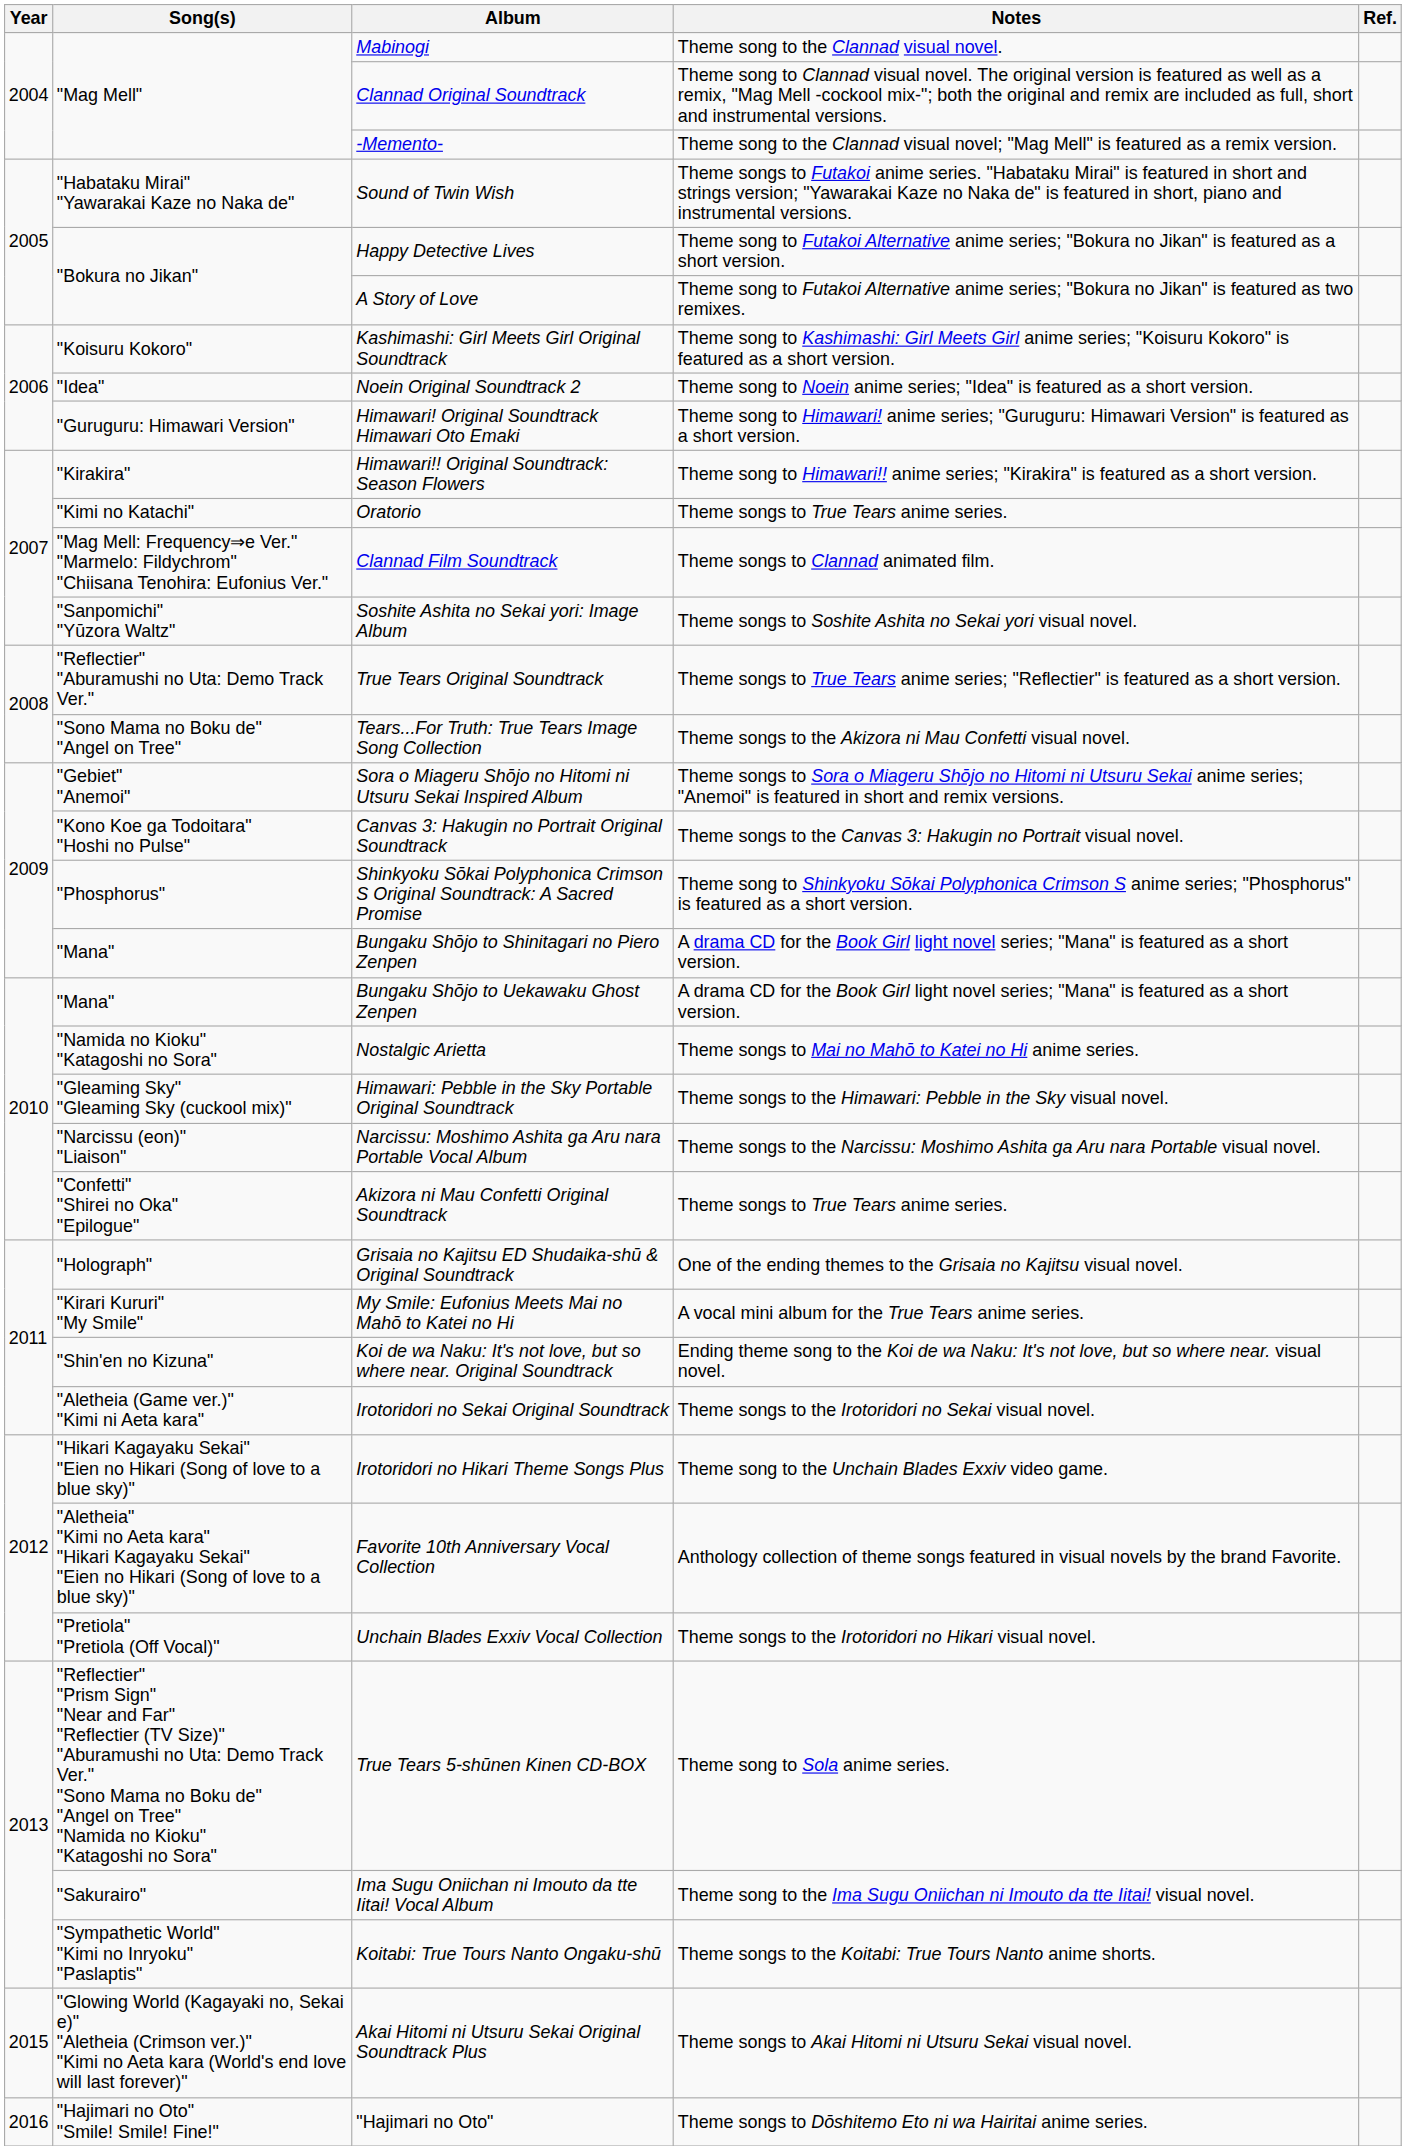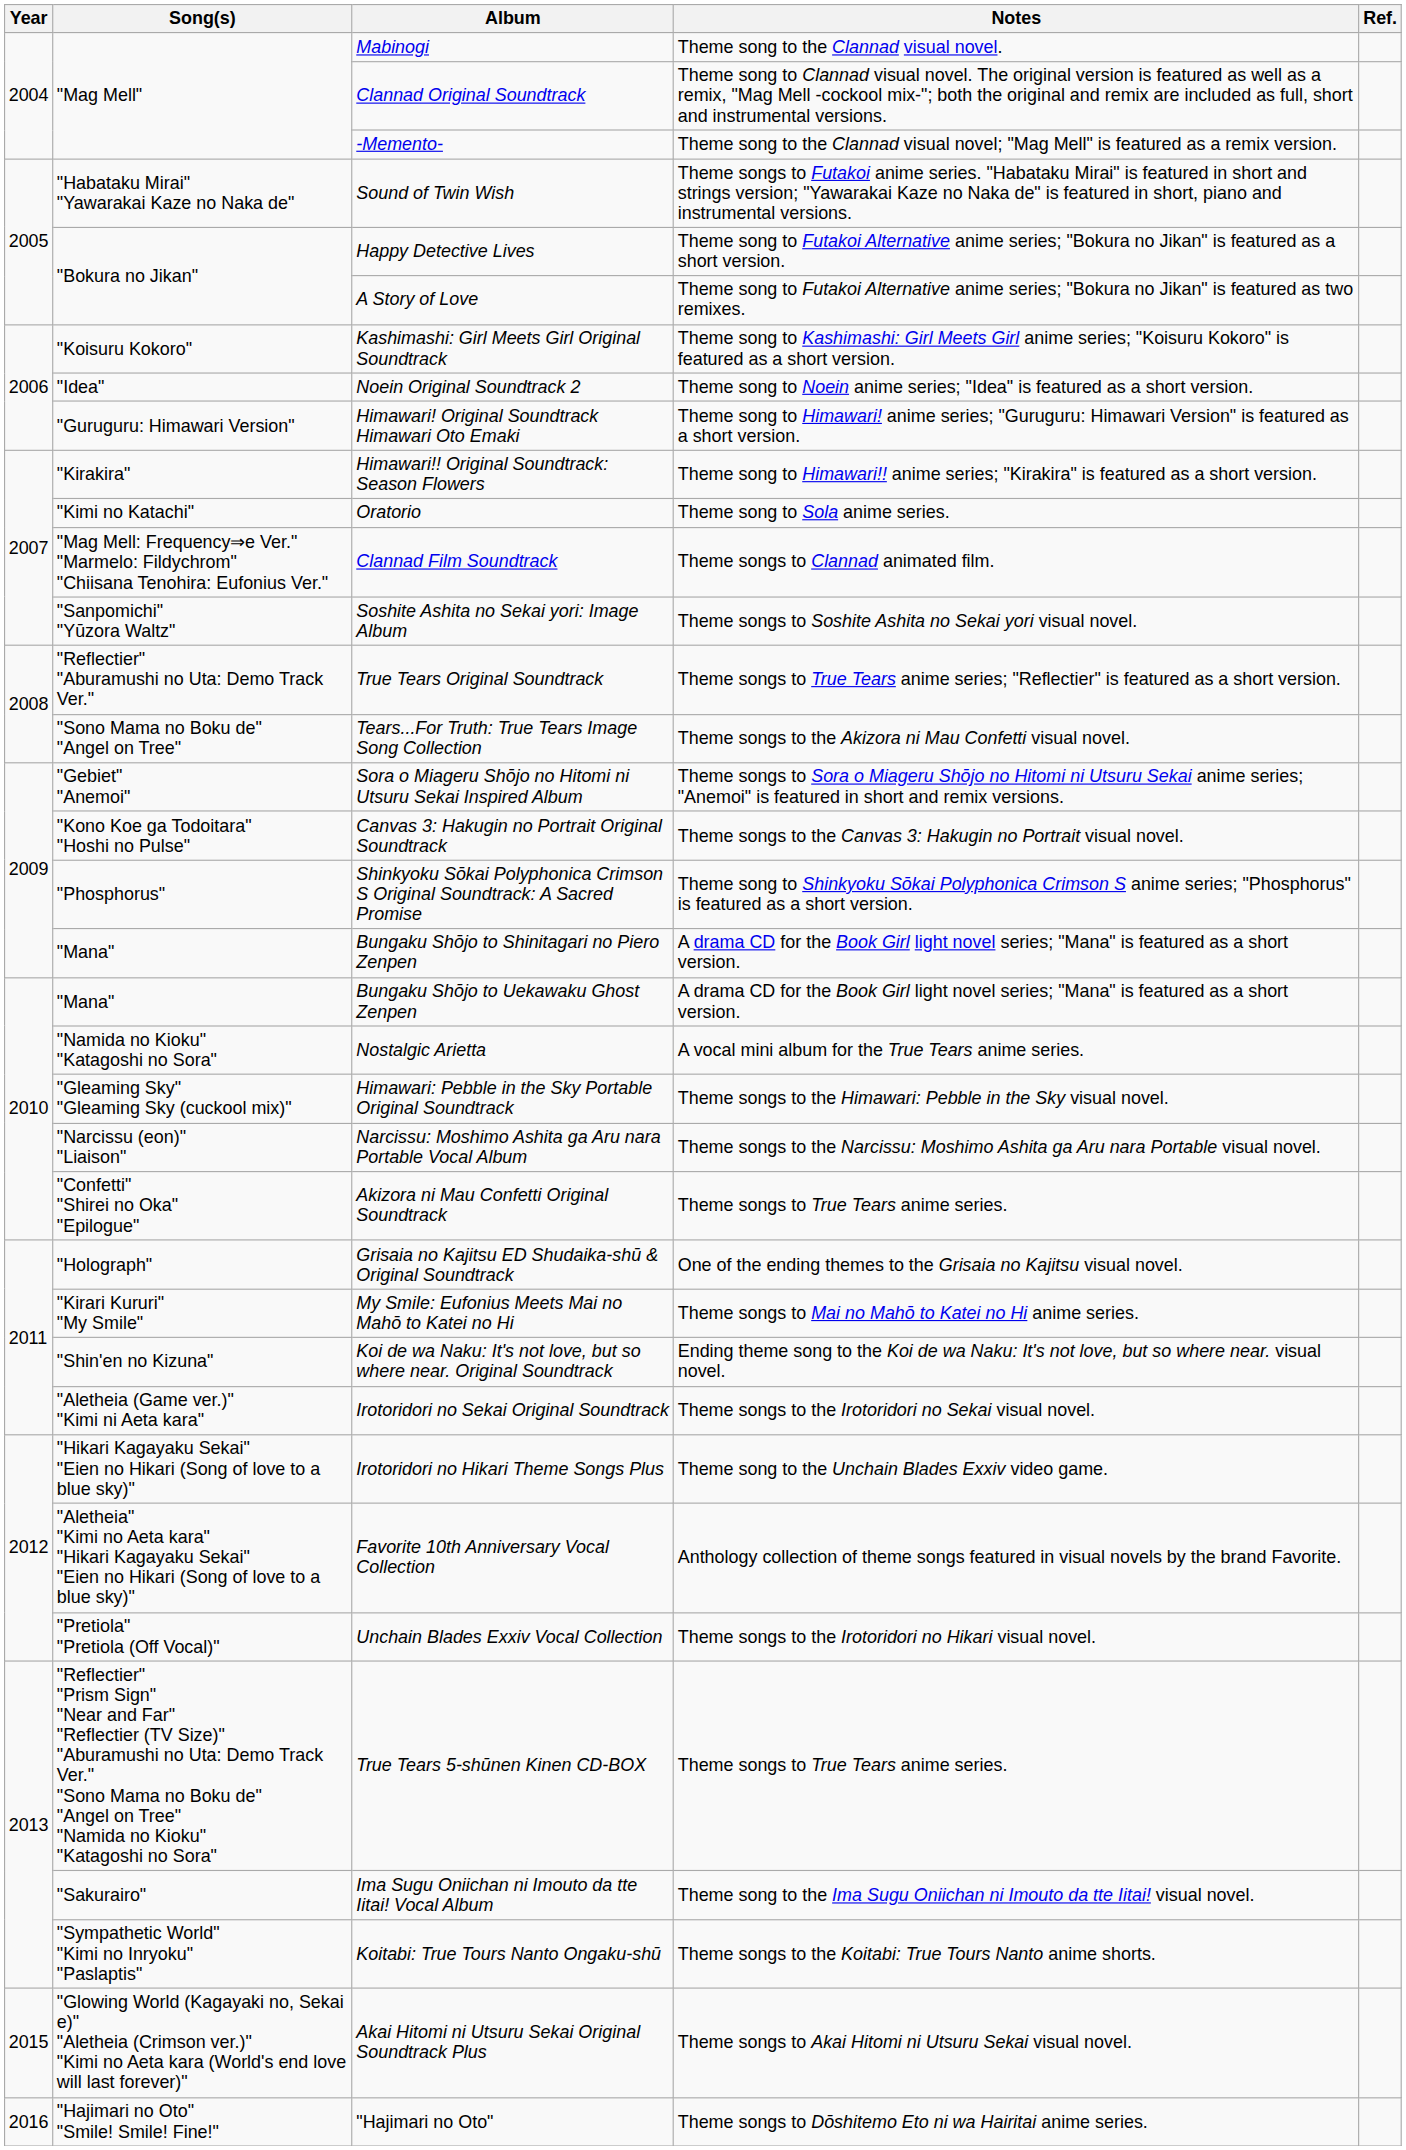Oratorio | Notes: Theme songs to True Tears anime series. -> Theme song to Sola anime series.
Nostalgic Arietta | Notes: Theme songs to Mai no Mahō to Katei no Hi anime series. -> A vocal mini album for the True Tears anime series.
My Smile: Eufonius Meets Mai no Mahō to Katei no Hi | Notes: A vocal mini album for the True Tears anime series. -> Theme songs to Mai no Mahō to Katei no Hi anime series.
True Tears 5-shūnen Kinen CD-BOX | Notes: Theme song to Sola anime series. -> Theme songs to True Tears anime series.
